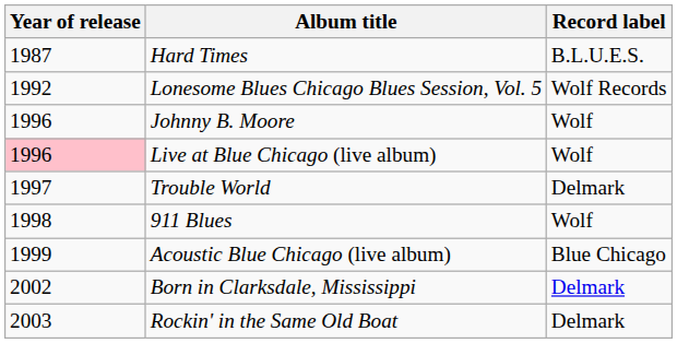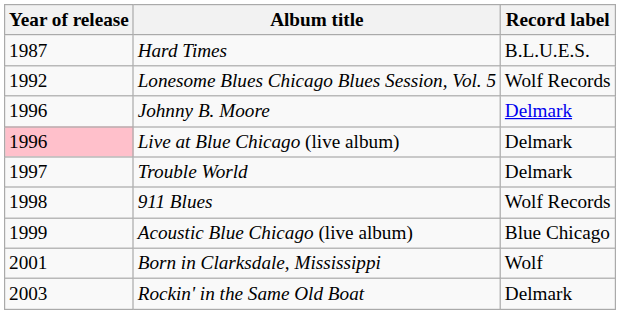Johnny B. Moore | Record label: Wolf -> Delmark
Live at Blue Chicago (live album) | Record label: Wolf -> Delmark
911 Blues | Record label: Wolf -> Wolf Records
Born in Clarksdale, Mississippi | Year of release: 2002 -> 2001
Born in Clarksdale, Mississippi | Record label: Delmark -> Wolf
